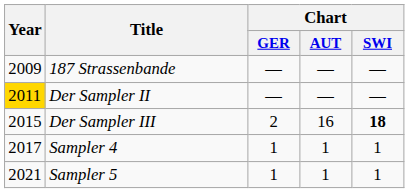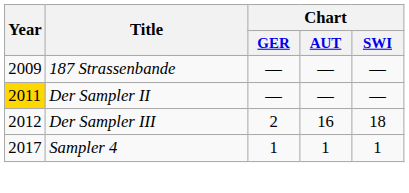Der Sampler III | Year: 2015 -> 2012
Der Sampler III | Chart / SWI: bold -> normal
- row: 2021 | Sampler 5 | 1 | 1 | 1
